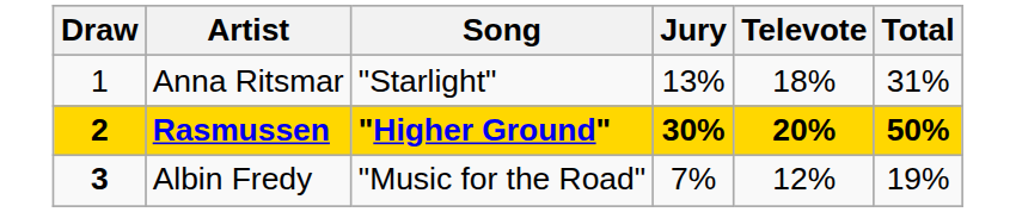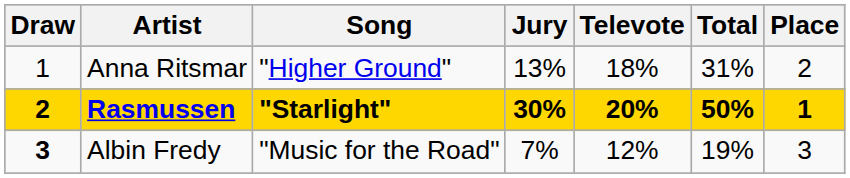+ column: Place | 2 | 1 | 3
Anna Ritsmar | Song: "Starlight" -> "Higher Ground"
Rasmussen | Song: "Higher Ground" -> "Starlight"
